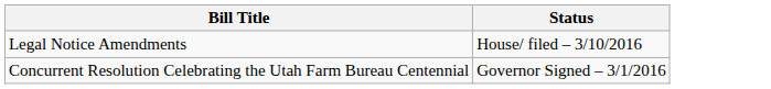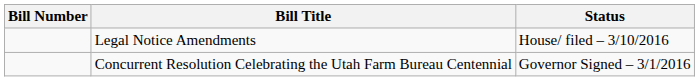+ column: Bill Number
